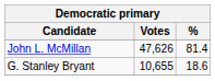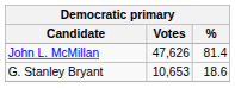G. Stanley Bryant | Votes: 10,655 -> 10,653
